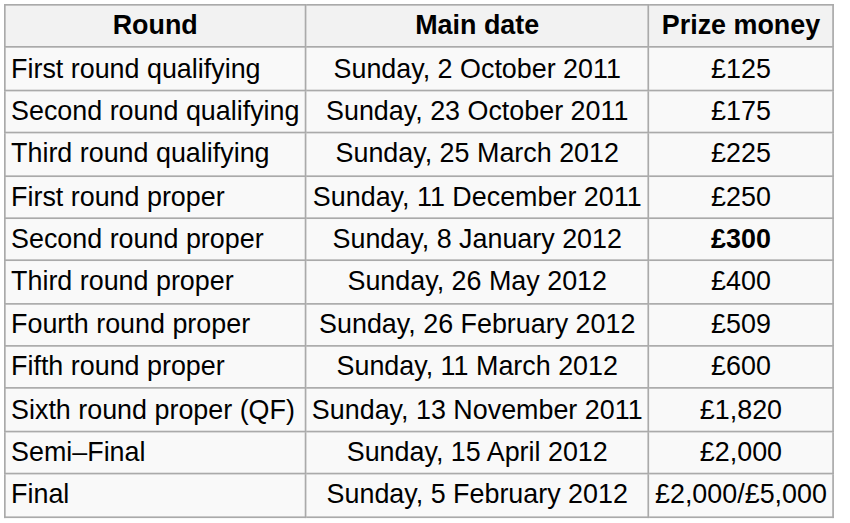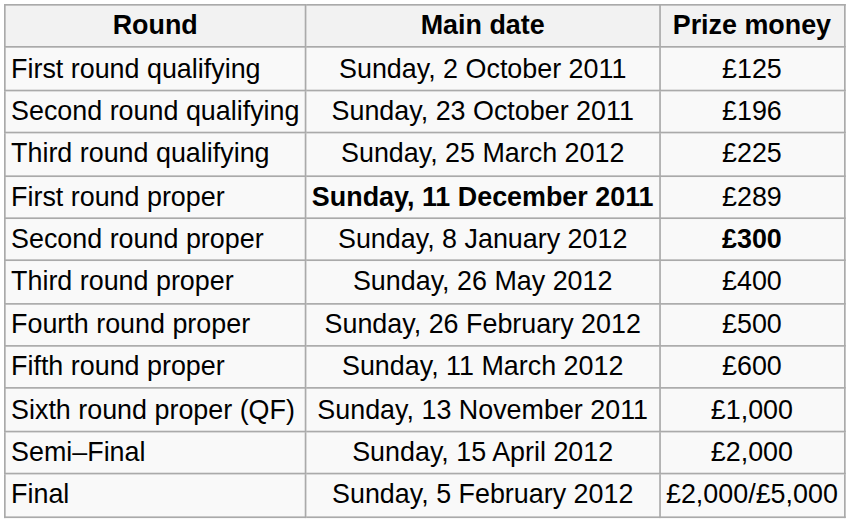Second round qualifying | Prize money: £175 -> £196
First round proper | Main date: normal -> bold
First round proper | Prize money: £250 -> £289
Fourth round proper | Prize money: £509 -> £500
Sixth round proper (QF) | Prize money: £1,820 -> £1,000
